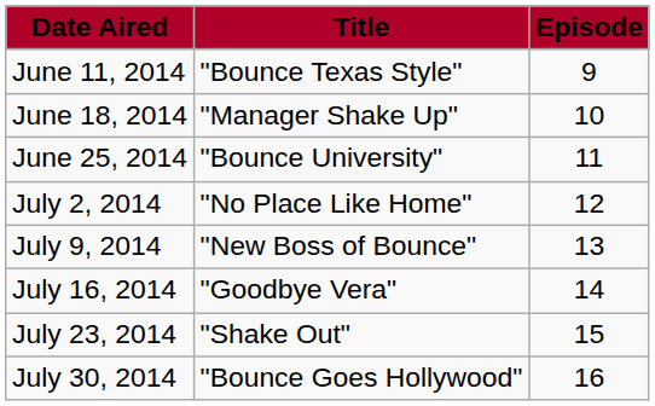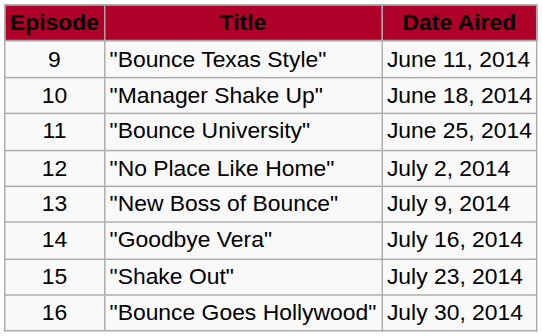columns swapped: Episode <-> Date Aired
